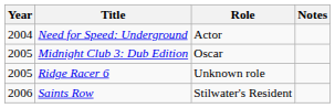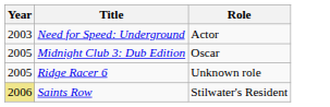- column: Notes
Need for Speed: Underground | Year: 2004 -> 2003
Saints Row | Year: no background -> khaki background
